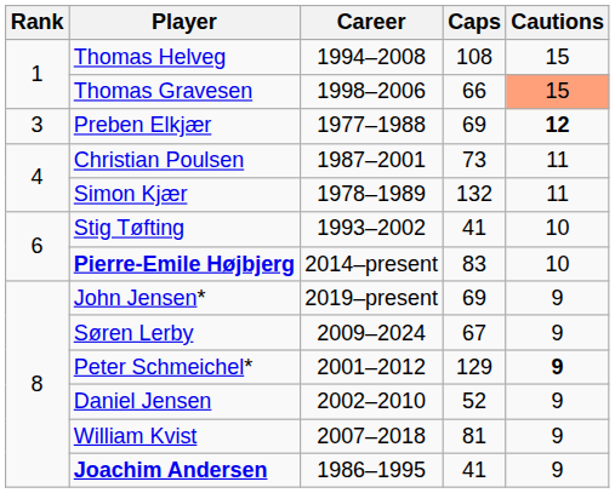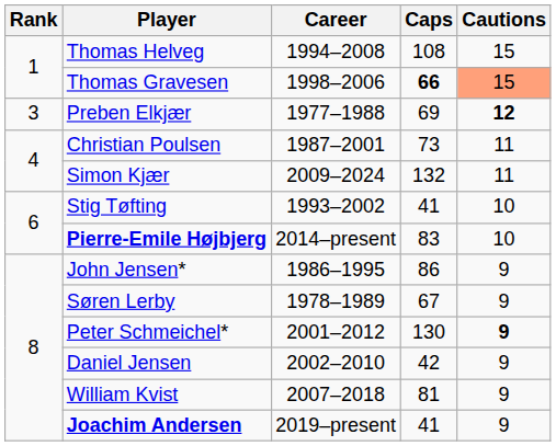Thomas Gravesen | Caps: normal -> bold
Simon Kjær | Career: 1978–1989 -> 2009–2024
John Jensen* | Career: 2019–present -> 1986–1995
John Jensen* | Caps: 69 -> 86
Søren Lerby | Career: 2009–2024 -> 1978–1989
Peter Schmeichel* | Caps: 129 -> 130
Daniel Jensen | Caps: 52 -> 42
Joachim Andersen | Career: 1986–1995 -> 2019–present
